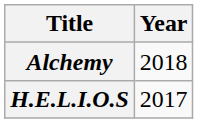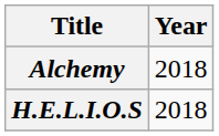H.E.L.I.O.S | Year: 2017 -> 2018
